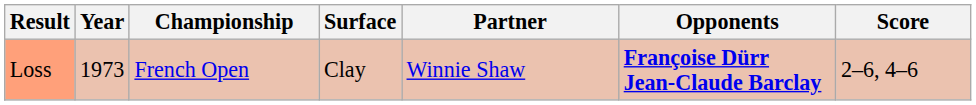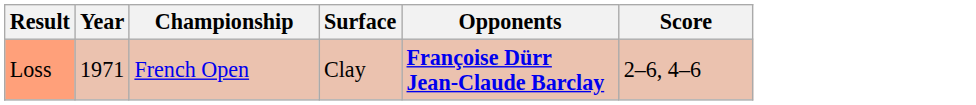- column: Partner | Winnie Shaw
Loss | Year: 1973 -> 1971
